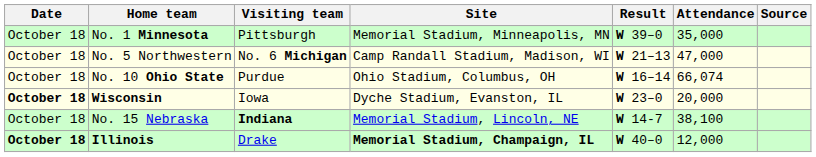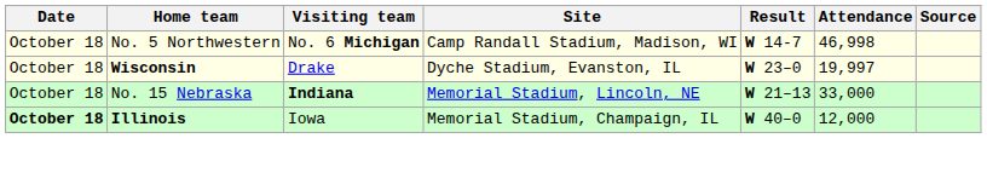- row: October 18 | No. 1 Minnesota | Pittsburgh | Memorial Stadium, Minneapolis, MN | W 39–0 | 35,000
No. 5 Northwestern | Result: W 21–13 -> W 14-7
No. 5 Northwestern | Attendance: 47,000 -> 46,998
- row: October 18 | No. 10 Ohio State | Purdue | Ohio Stadium, Columbus, OH | W 16–14 | 66,074
Wisconsin | Date: bold -> normal
Wisconsin | Visiting team: Iowa -> Drake
Wisconsin | Attendance: 20,000 -> 19,997
No. 15 Nebraska | Result: W 14-7 -> W 21–13
No. 15 Nebraska | Attendance: 38,100 -> 33,000
Illinois | Visiting team: Drake -> Iowa
Illinois | Site: bold -> normal
